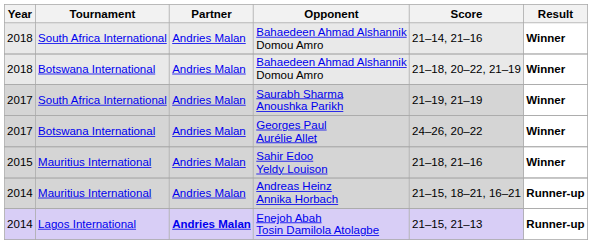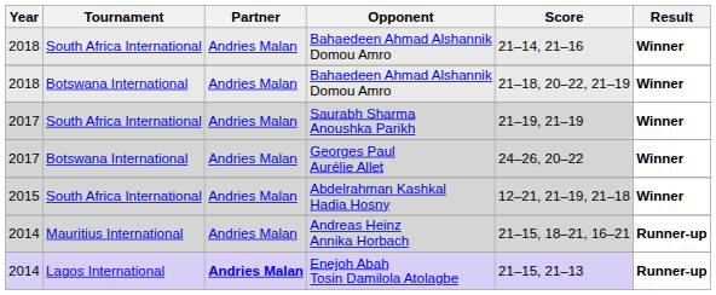+ row: 2015 | South Africa International | Andries Malan | Abdelrahman Kashkal Hadia Hosny | 12–21, 21–19, 21–18 | Winner
- row: 2015 | Mauritius International | Andries Malan | Sahir Edoo Yeldy Louison | 21–18, 21–16 | Winner
